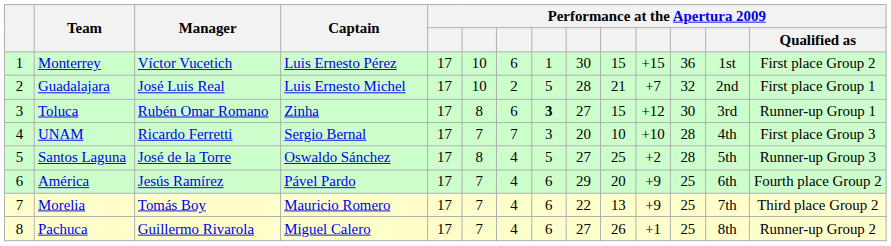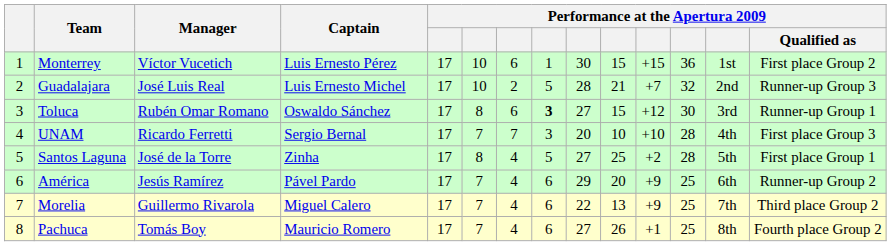Guadalajara | Performance at the Apertura 2009 / Qualified as: First place Group 1 -> Runner-up Group 3
Toluca | Captain: Zinha -> Oswaldo Sánchez
Santos Laguna | Captain: Oswaldo Sánchez -> Zinha
Santos Laguna | Performance at the Apertura 2009 / Qualified as: Runner-up Group 3 -> First place Group 1
América | Performance at the Apertura 2009 / Qualified as: Fourth place Group 2 -> Runner-up Group 2
Morelia | Manager: Tomás Boy -> Guillermo Rivarola
Morelia | Captain: Mauricio Romero -> Miguel Calero
Pachuca | Manager: Guillermo Rivarola -> Tomás Boy
Pachuca | Captain: Miguel Calero -> Mauricio Romero
Pachuca | Performance at the Apertura 2009 / Qualified as: Runner-up Group 2 -> Fourth place Group 2
